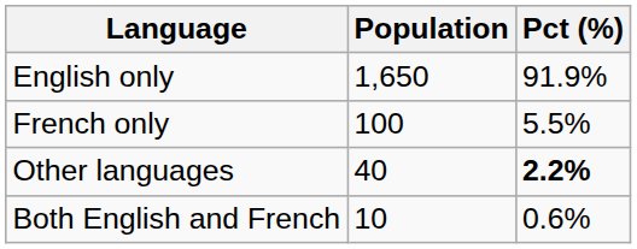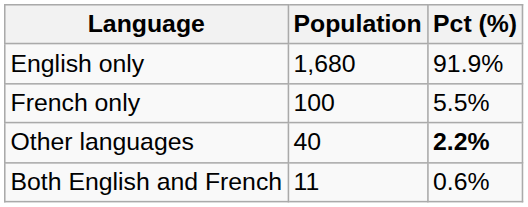English only | Population: 1,650 -> 1,680
Both English and French | Population: 10 -> 11
